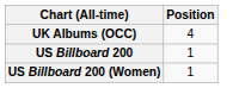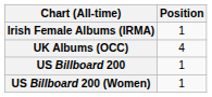+ row: Irish Female Albums (IRMA) | 1
